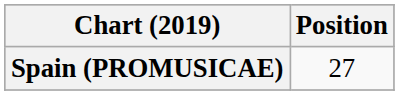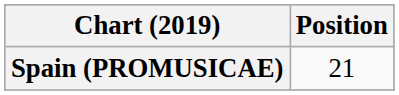Spain (PROMUSICAE) | Position: 27 -> 21
